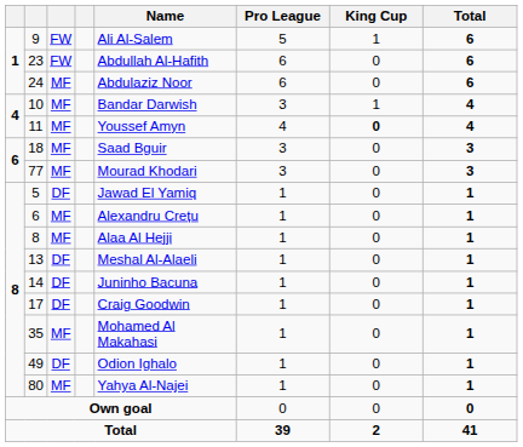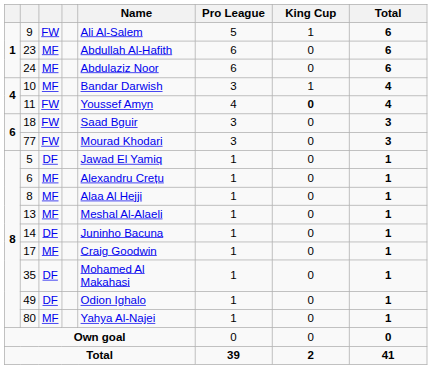23 | column 3: FW -> MF
11 | column 3: MF -> FW
18 | column 3: MF -> FW
77 | column 3: MF -> FW
13 | column 3: DF -> MF
17 | column 3: DF -> MF
35 | column 3: MF -> DF
